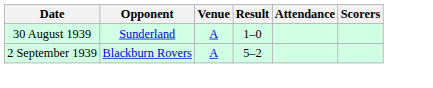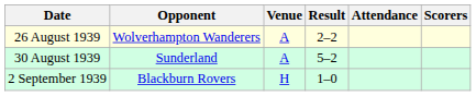+ row: 26 August 1939 | Wolverhampton Wanderers | A | 2–2
30 August 1939 | Result: 1–0 -> 5–2
2 September 1939 | Venue: A -> H
2 September 1939 | Result: 5–2 -> 1–0
